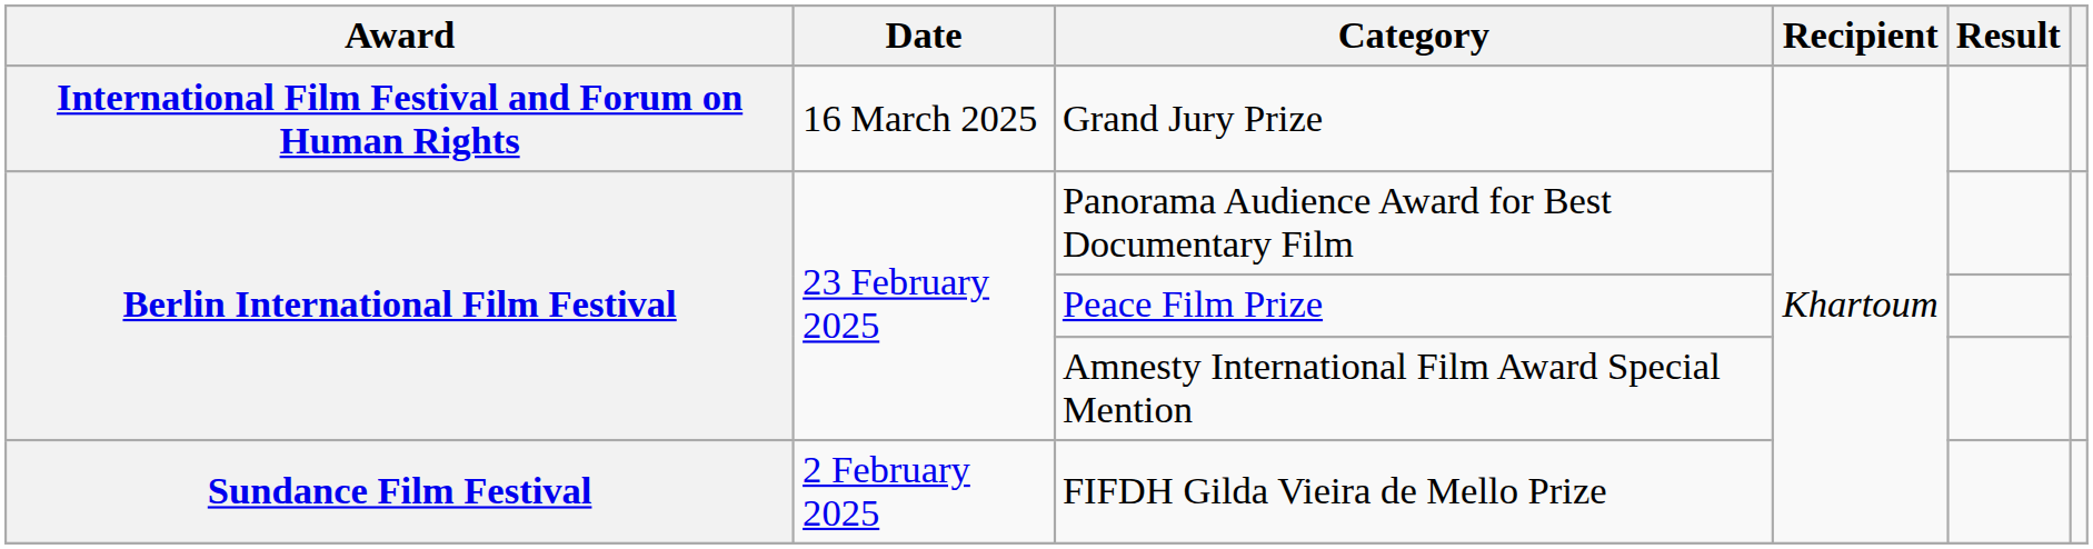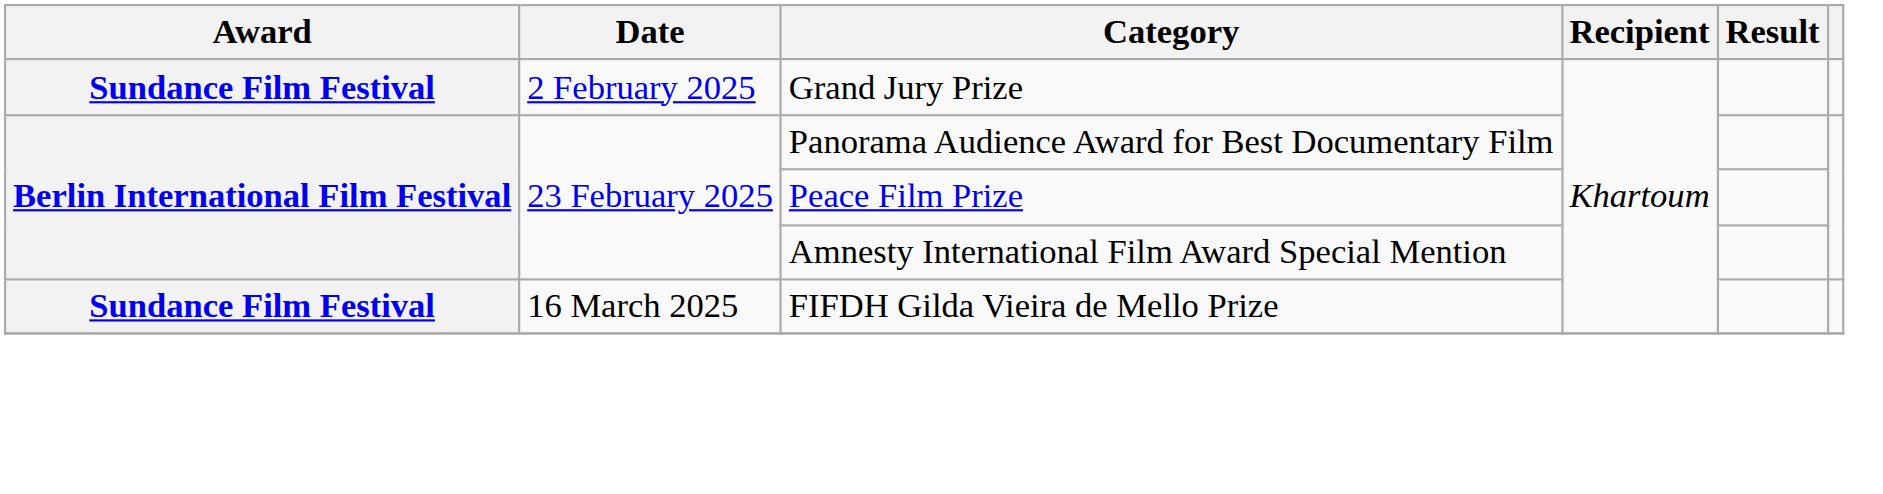Grand Jury Prize | Award: International Film Festival and Forum on Human Rights -> Sundance Film Festival
Grand Jury Prize | Date: 16 March 2025 -> 2 February 2025
FIFDH Gilda Vieira de Mello Prize | Date: 2 February 2025 -> 16 March 2025
